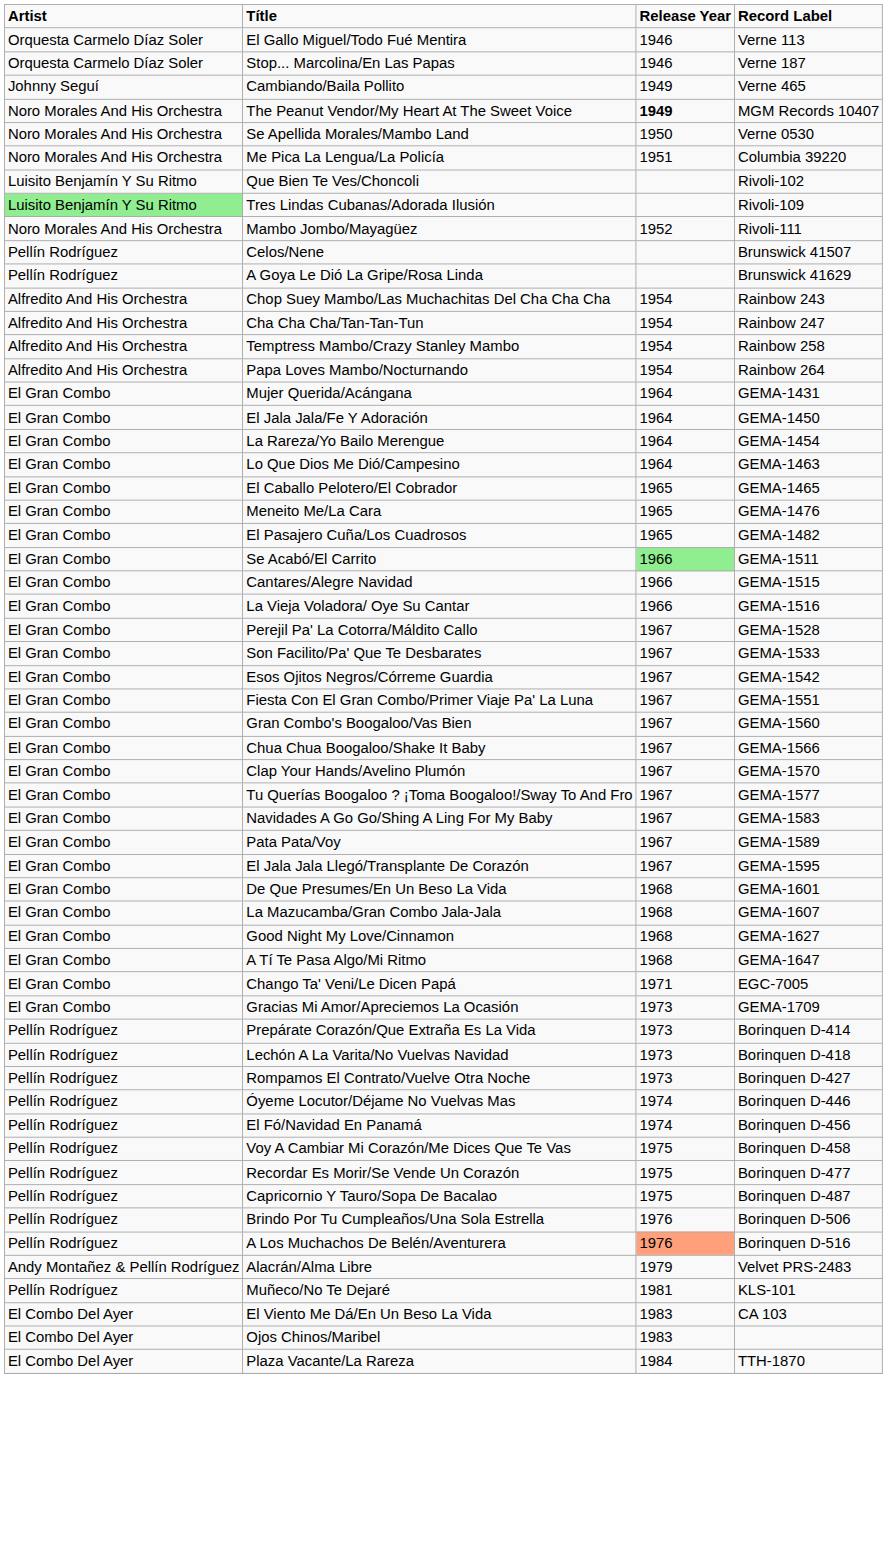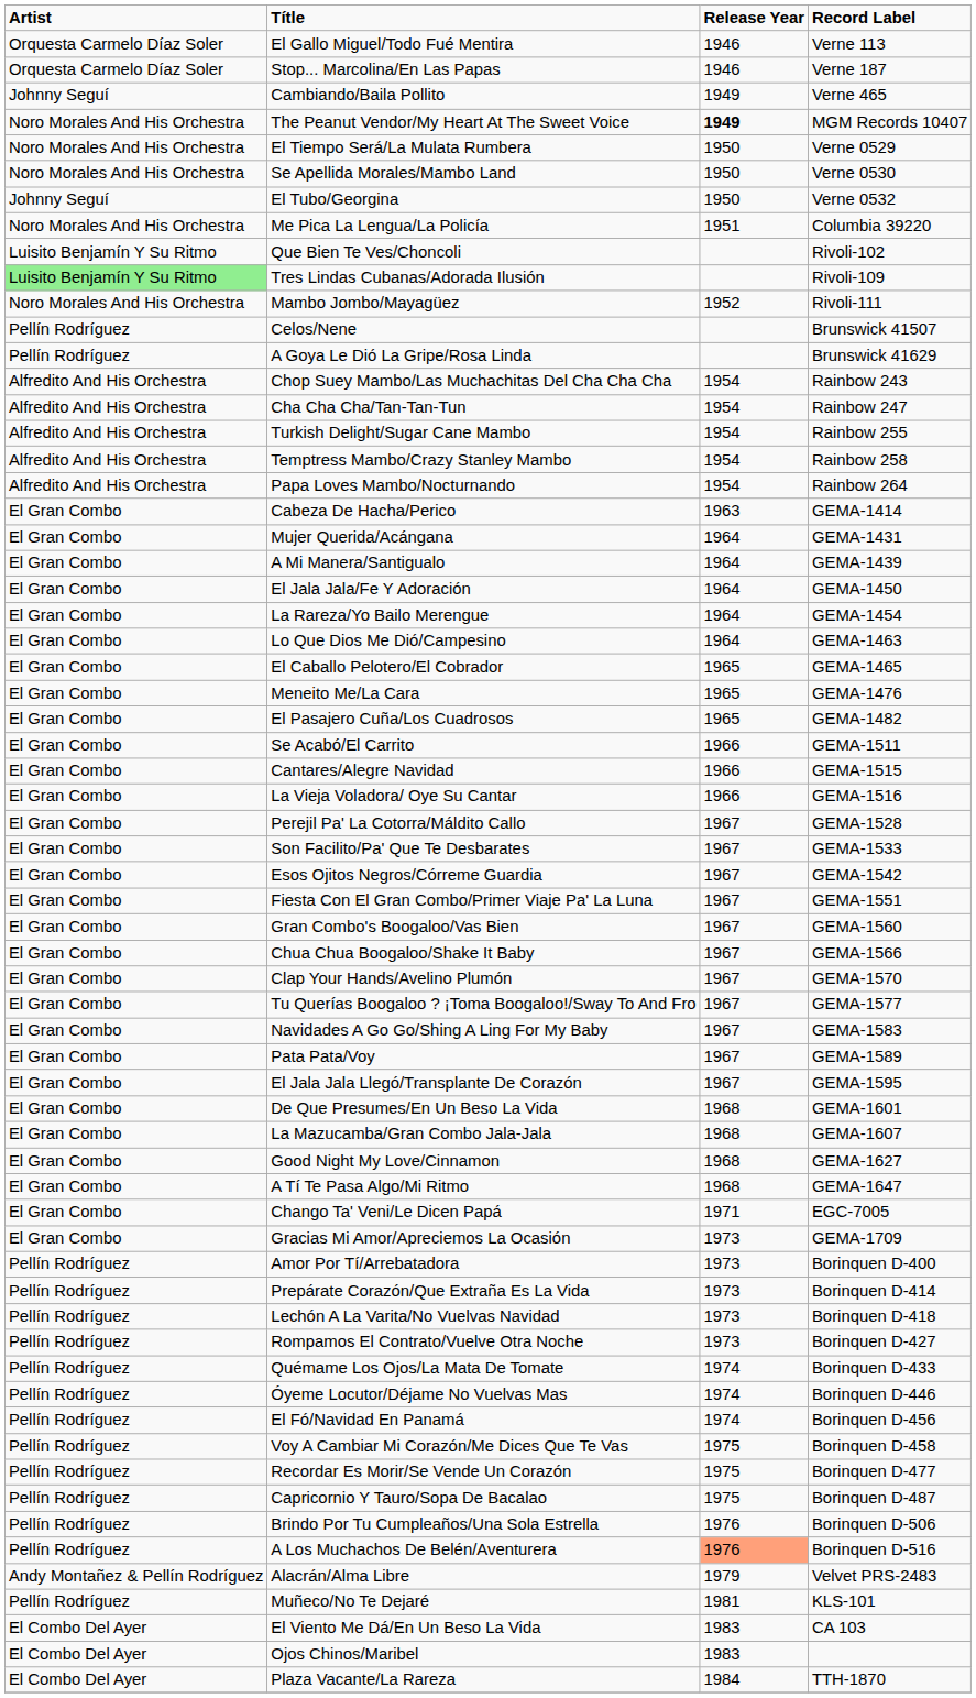+ row: Noro Morales And His Orchestra | El Tiempo Será/La Mulata Rumbera | 1950 | Verne 0529
+ row: Johnny Seguí | El Tubo/Georgina | 1950 | Verne 0532
+ row: Alfredito And His Orchestra | Turkish Delight/Sugar Cane Mambo | 1954 | Rainbow 255
+ row: El Gran Combo | Cabeza De Hacha/Perico | 1963 | GEMA-1414
+ row: El Gran Combo | A Mi Manera/Santigualo | 1964 | GEMA-1439
Se Acabó/El Carrito | Release Year: lightgreen background -> no background
+ row: Pellín Rodríguez | Amor Por Tí/Arrebatadora | 1973 | Borinquen D-400
+ row: Pellín Rodríguez | Quémame Los Ojos/La Mata De Tomate | 1974 | Borinquen D-433
